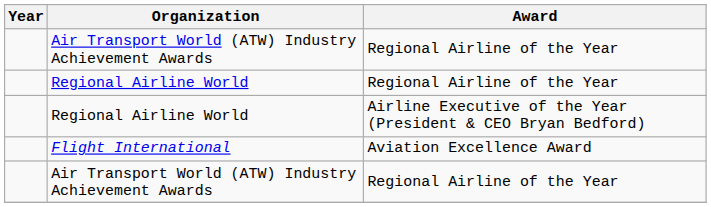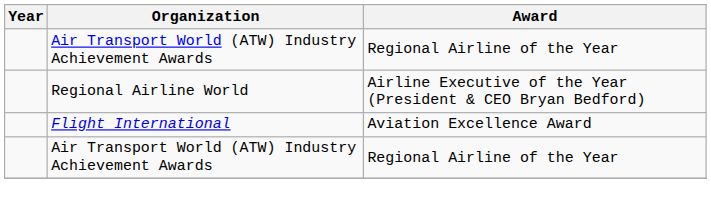- row: Regional Airline World | Regional Airline of the Year
